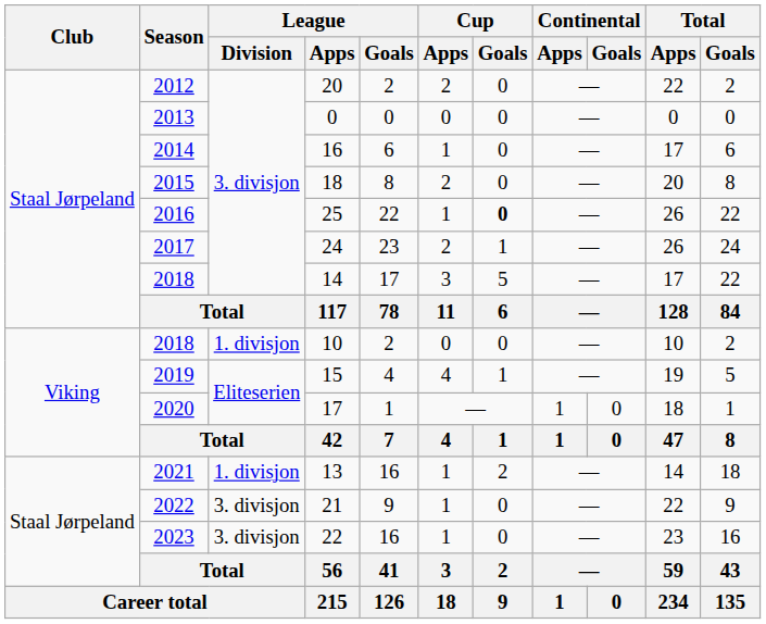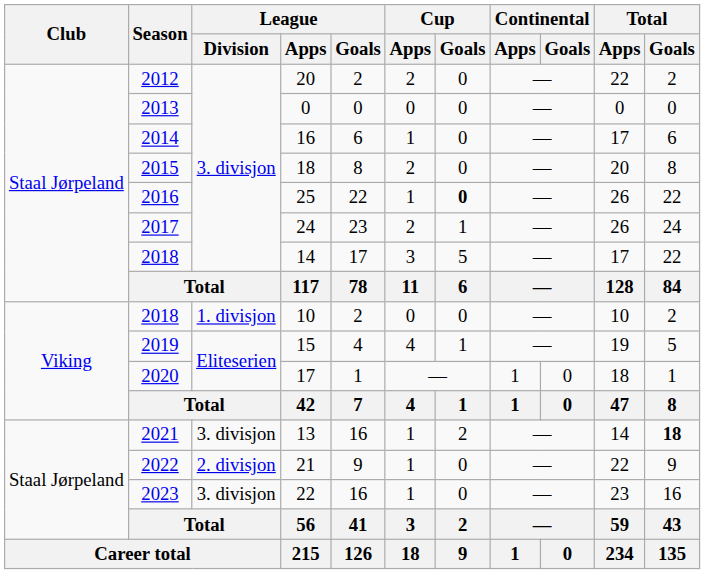13 | League / Division: 1. divisjon -> 3. divisjon
13 | Total / Goals: normal -> bold
21 | League / Division: 3. divisjon -> 2. divisjon
